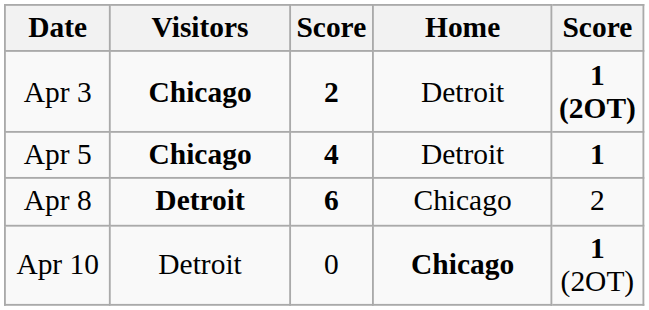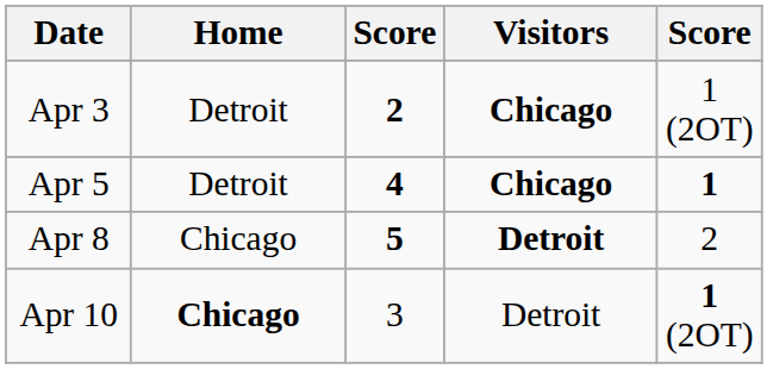columns swapped: Visitors <-> Home
Apr 3 | column 5: bold -> normal
Apr 8 | column 3: 6 -> 5
Apr 10 | column 3: 0 -> 3
